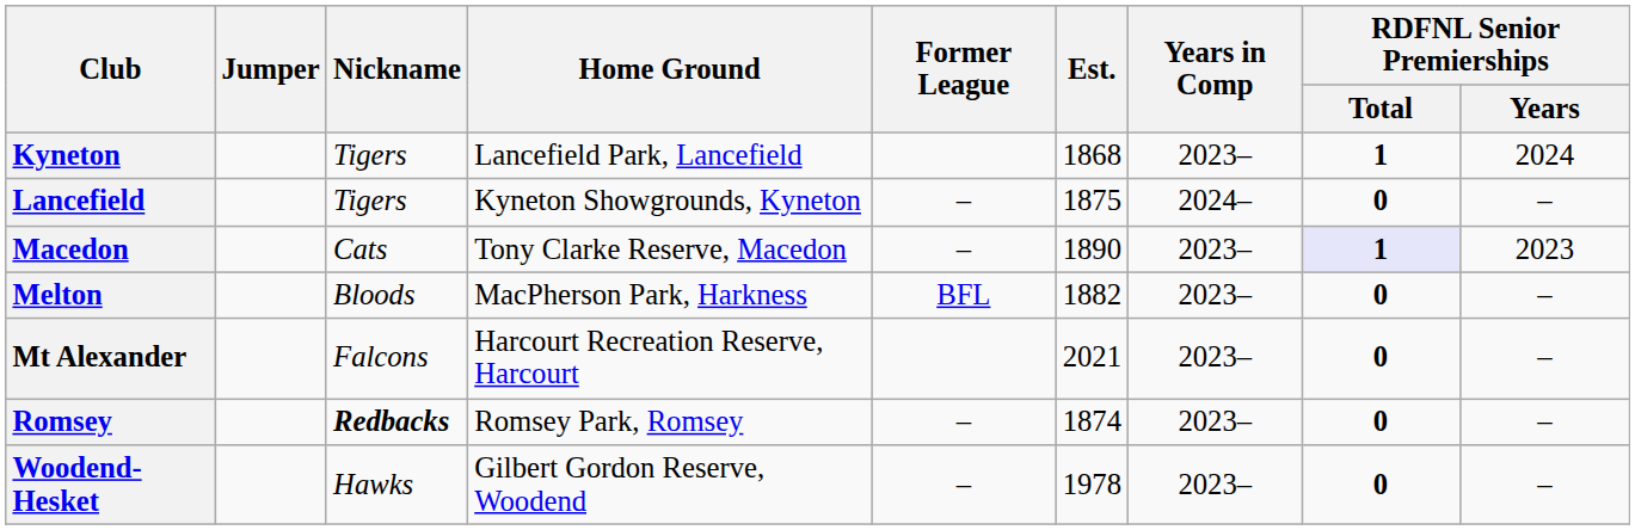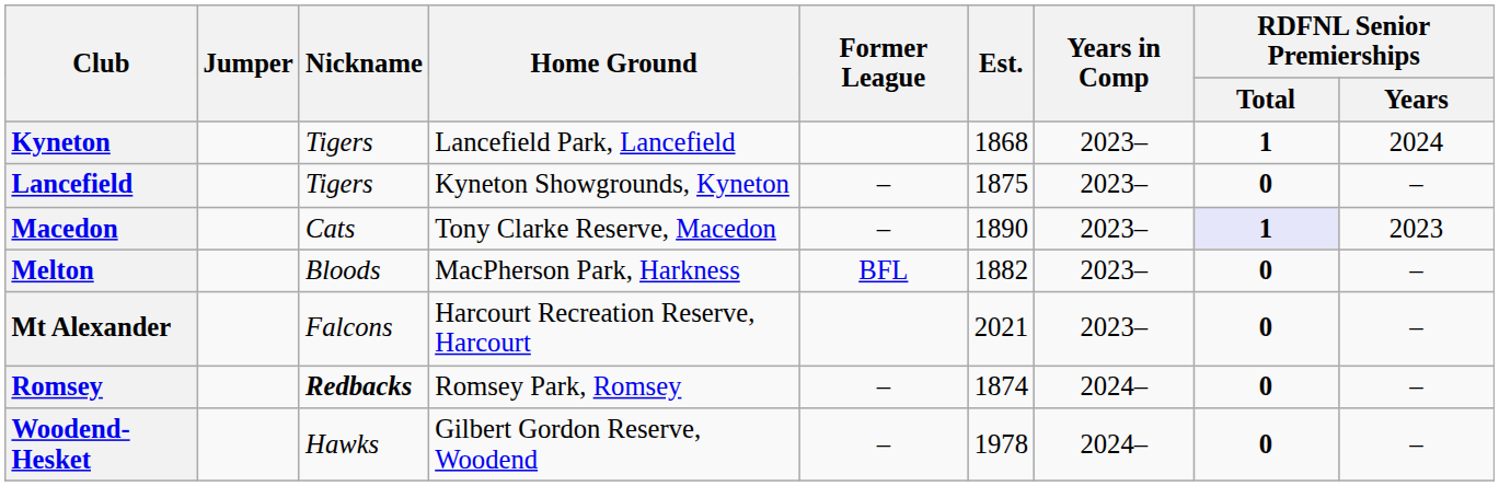Lancefield | Years in Comp: 2024– -> 2023–
Romsey | Years in Comp: 2023– -> 2024–
Woodend-Hesket | Years in Comp: 2023– -> 2024–
